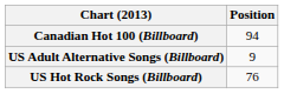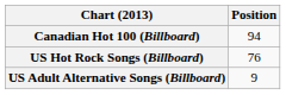rows swapped: US Hot Rock Songs (Billboard) <-> US Adult Alternative Songs (Billboard)
